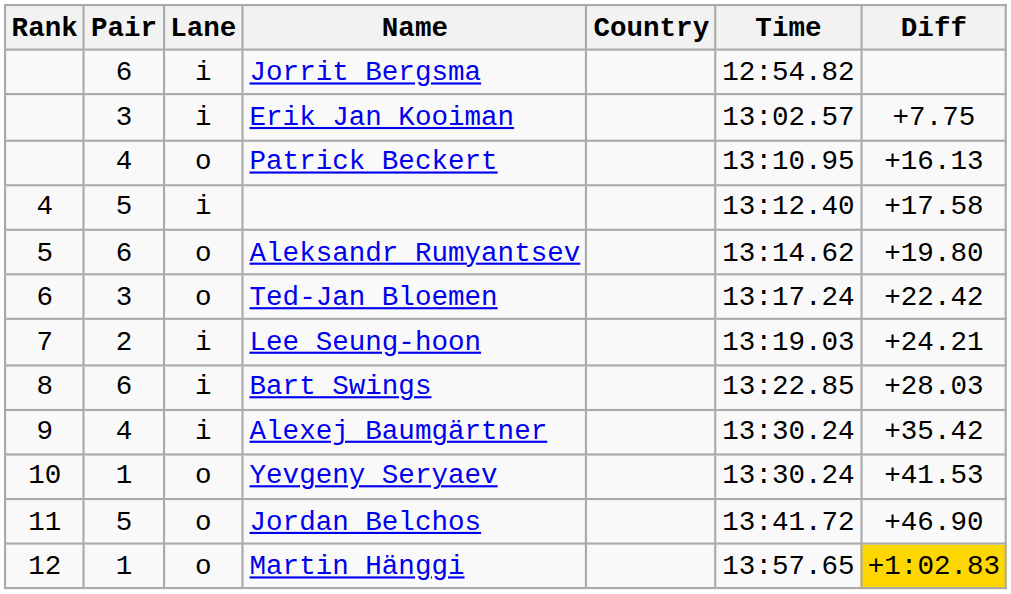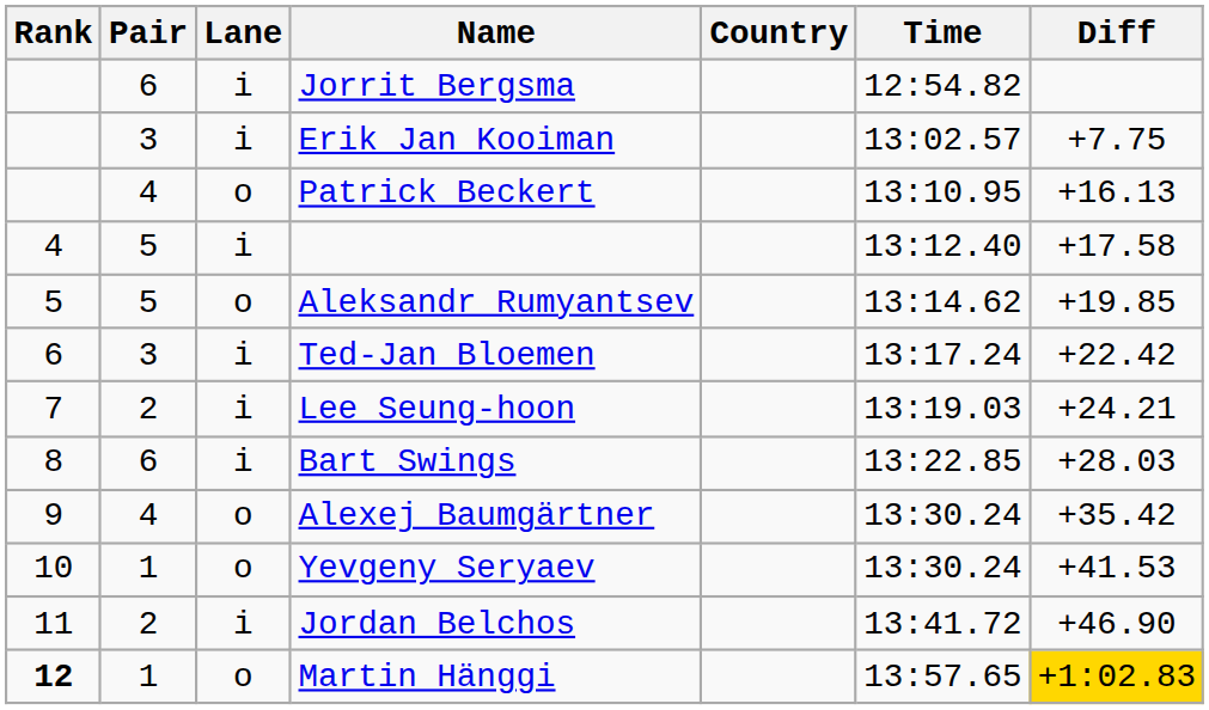Aleksandr Rumyantsev | Pair: 6 -> 5
Aleksandr Rumyantsev | Diff: +19.80 -> +19.85
Ted-Jan Bloemen | Lane: o -> i
Alexej Baumgärtner | Lane: i -> o
Jordan Belchos | Pair: 5 -> 2
Jordan Belchos | Lane: o -> i
Martin Hänggi | Rank: normal -> bold
